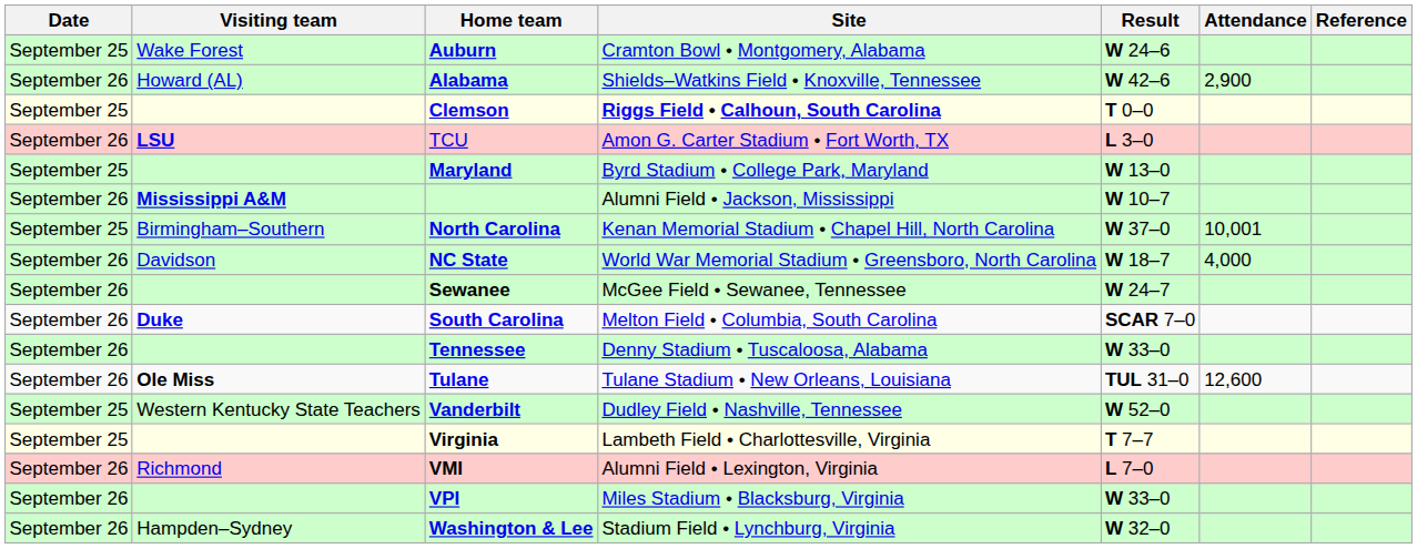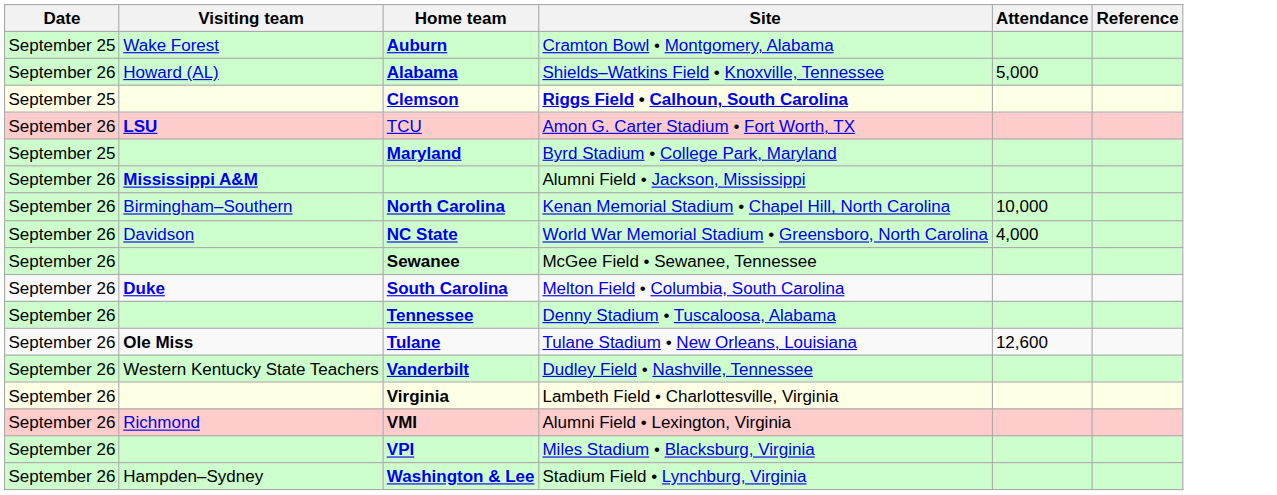- column: Result | W 24–6 | W 42–6 | T 0–0 | L 3–0 | W 13–0 | W 10–7 | W 37–0 | W 18–7 | W 24–7 | SCAR 7–0 | W 33–0 | TUL 31–0 | W 52–0 | T 7–7 | L 7–0 | W 33–0 | W 32–0
Alabama | Attendance: 2,900 -> 5,000
North Carolina | Date: September 25 -> September 26
North Carolina | Attendance: 10,001 -> 10,000
Vanderbilt | Date: September 25 -> September 26
Virginia | Date: September 25 -> September 26
